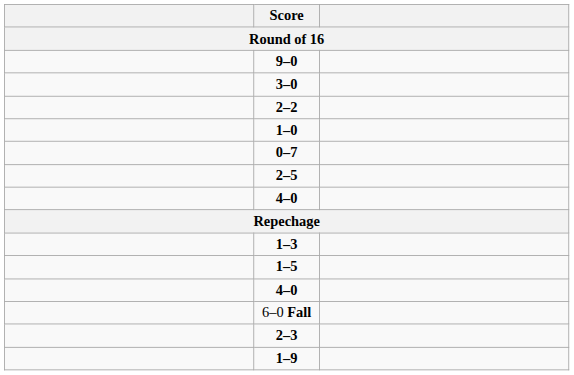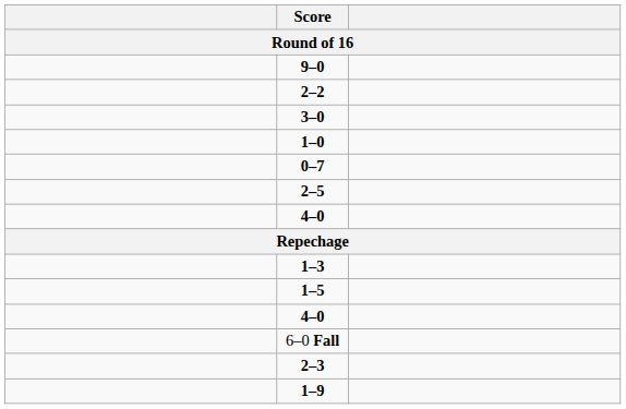rows swapped: 3–0 <-> 2–2
